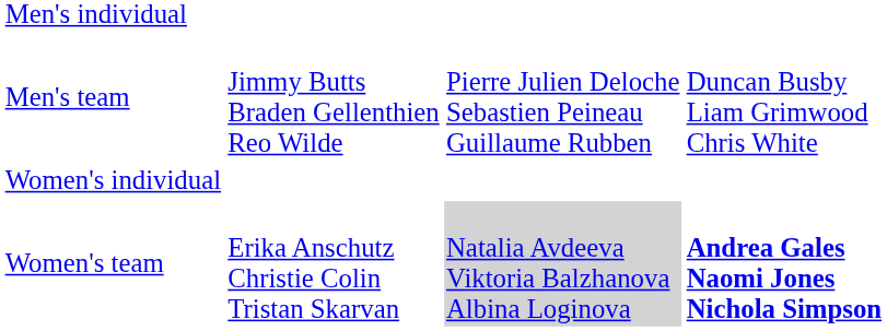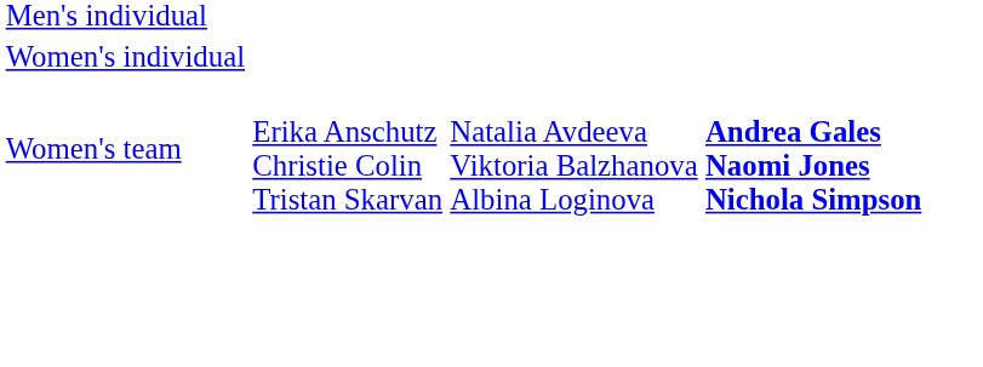- row: Men's team | Jimmy Butts Braden Gellenthien Reo Wilde | Pierre Julien Deloche Sebastien Peineau Guillaume Rubben | Duncan Busby Liam Grimwood Chris White
Women's team | column 3: lightgrey background -> no background
